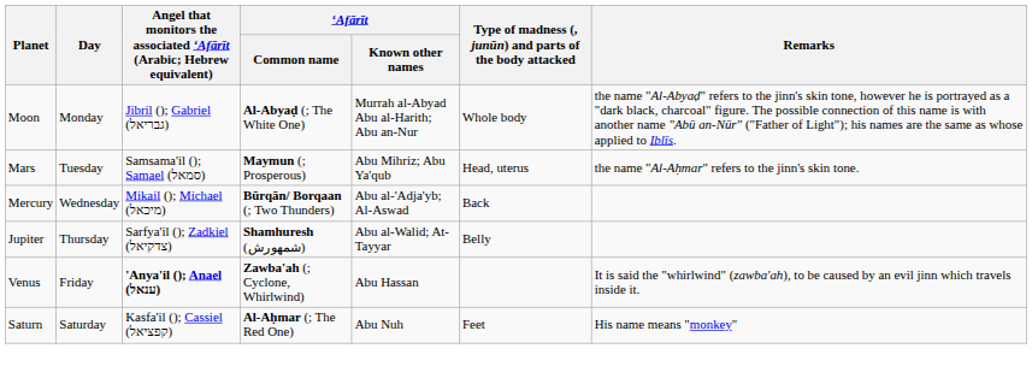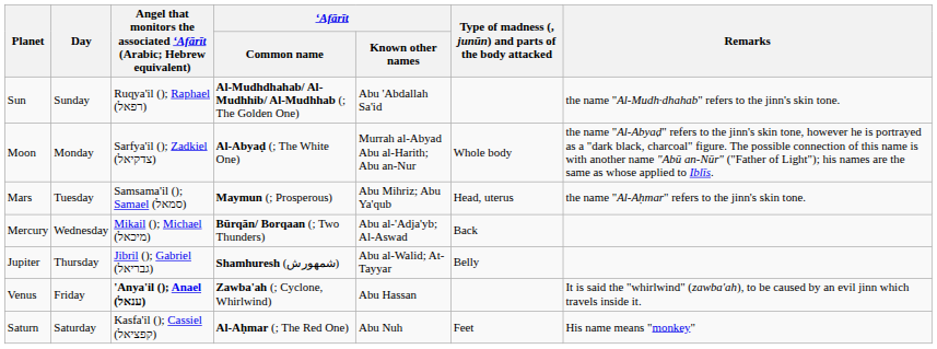+ row: Sun | Sunday | Ruqya'il (); Raphael (רפאל) | Al-Mudhdhahab/ Al-Mudhhib/ Al-Mudhhab (; The Golden One) | Abu 'Abdallah Sa'id | the name "Al-Mudh·dhahab" refers to the jinn's skin tone.
Moon | column 3: Jibril (); Gabriel (גבריאל) -> Sarfya'il (); Zadkiel (צדקיאל)
Jupiter | column 3: Sarfya'il (); Zadkiel (צדקיאל) -> Jibril (); Gabriel (גבריאל)
